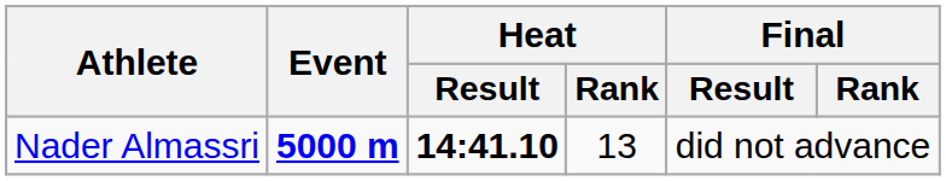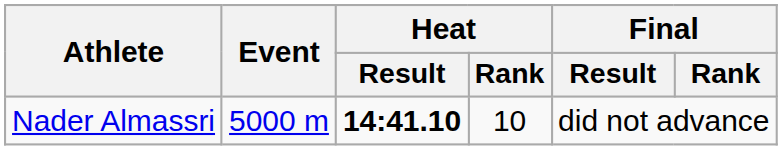Nader Almassri | Event: bold -> normal
Nader Almassri | Heat / Rank: 13 -> 10
